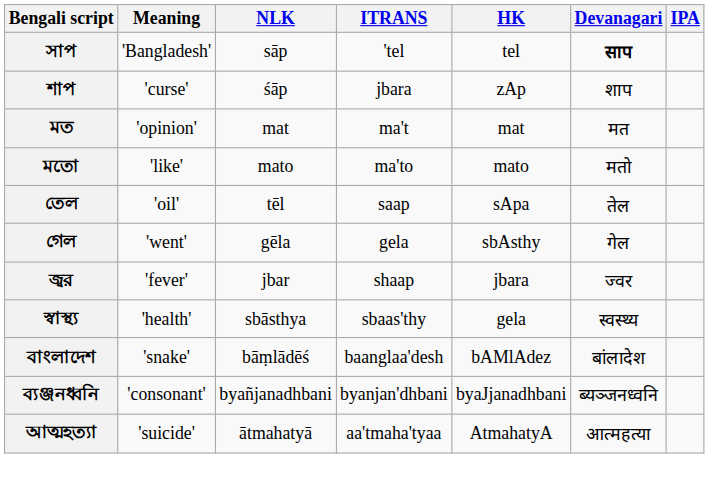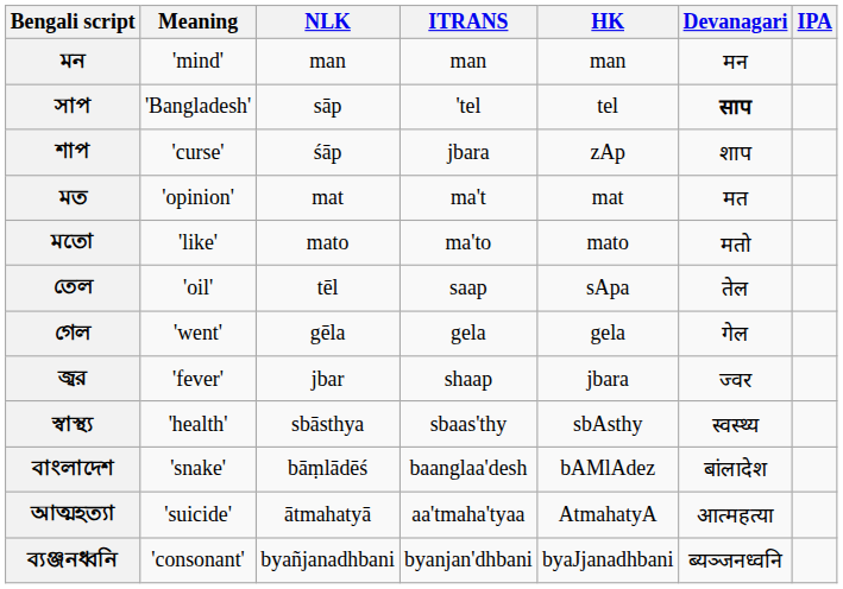+ row: মন | 'mind' | man | man | man | मन
গেল | HK: sbAsthy -> gela
স্বাস্থ্য | HK: gela -> sbAsthy
rows swapped: ব্যঞ্জনধ্বনি <-> আত্মহত্যা
